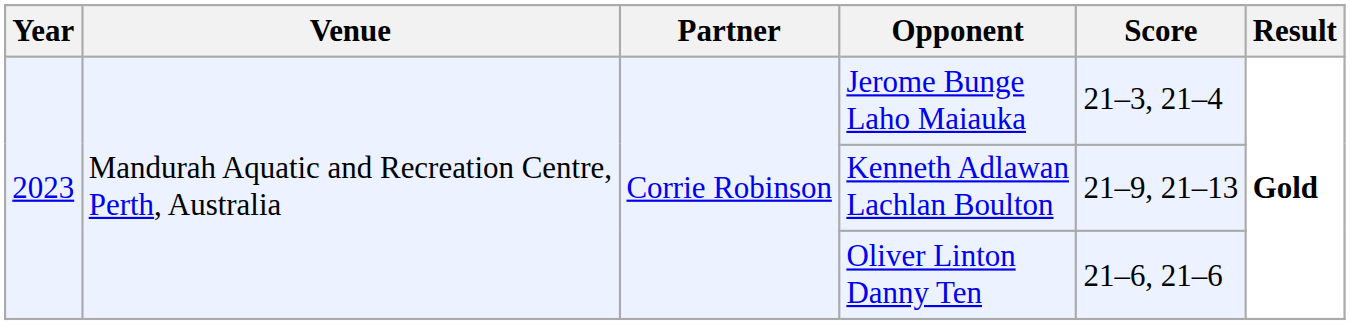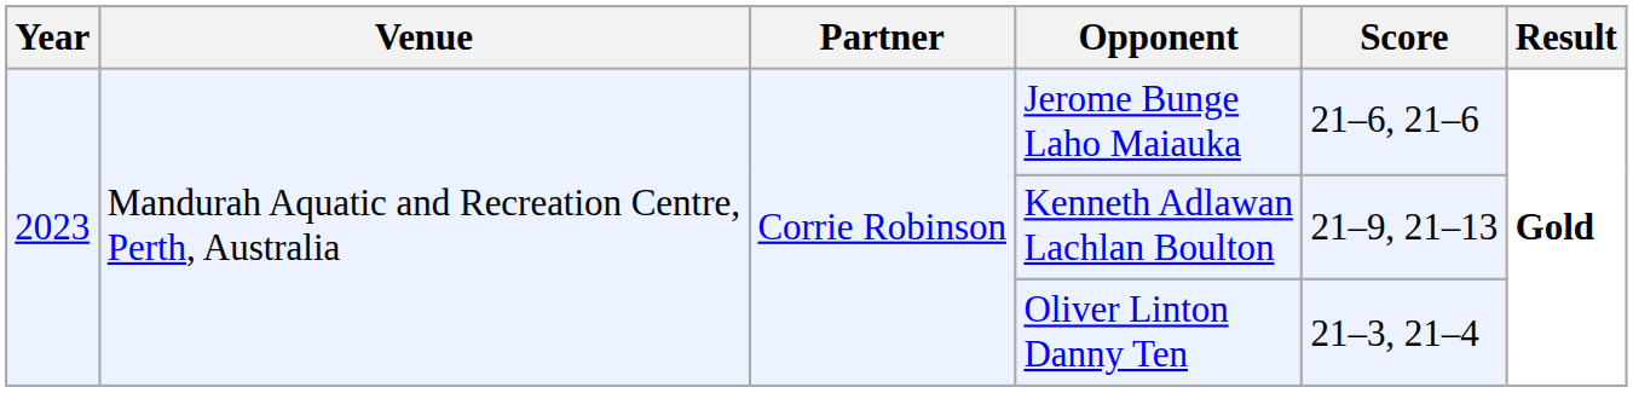Jerome Bunge Laho Maiauka | Score: 21–3, 21–4 -> 21–6, 21–6
Oliver Linton Danny Ten | Score: 21–6, 21–6 -> 21–3, 21–4
